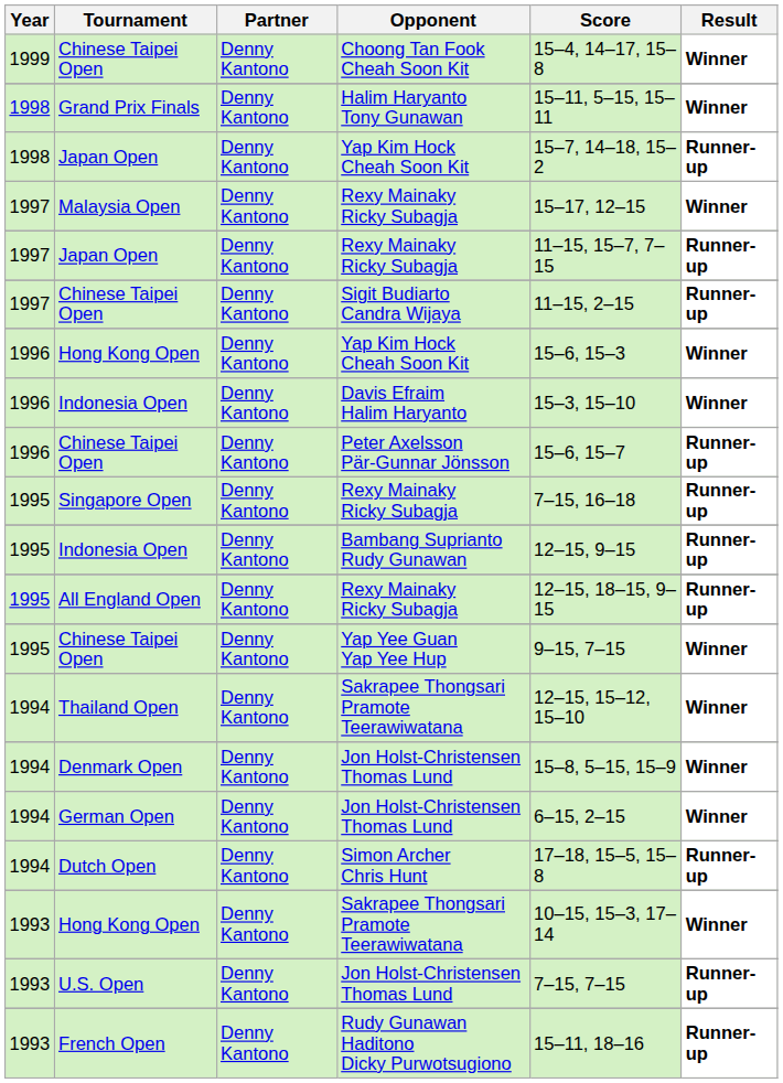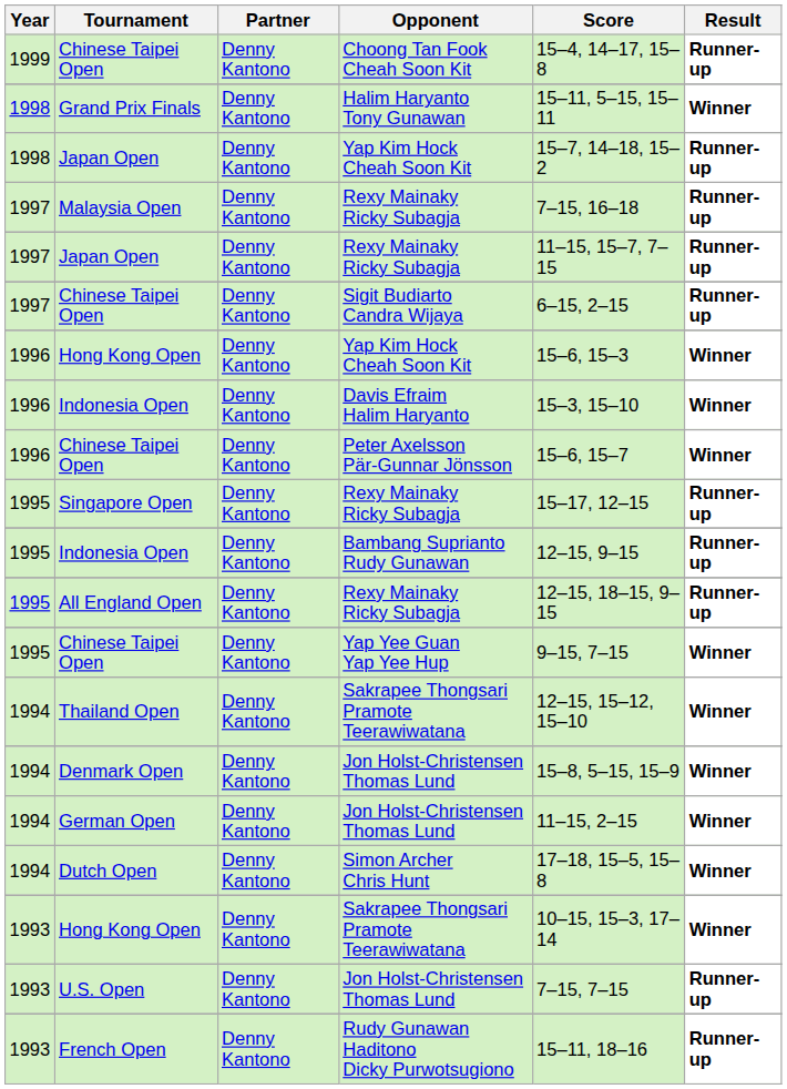Chinese Taipei Open / Choong Tan Fook Cheah Soon Kit | Result: Winner -> Runner-up
Malaysia Open | Score: 15–17, 12–15 -> 7–15, 16–18
Malaysia Open | Result: Winner -> Runner-up
Chinese Taipei Open / Sigit Budiarto Candra Wijaya | Score: 11–15, 2–15 -> 6–15, 2–15
Chinese Taipei Open / Peter Axelsson Pär-Gunnar Jönsson | Result: Runner-up -> Winner
Singapore Open | Score: 7–15, 16–18 -> 15–17, 12–15
German Open | Score: 6–15, 2–15 -> 11–15, 2–15
Dutch Open | Result: Runner-up -> Winner
